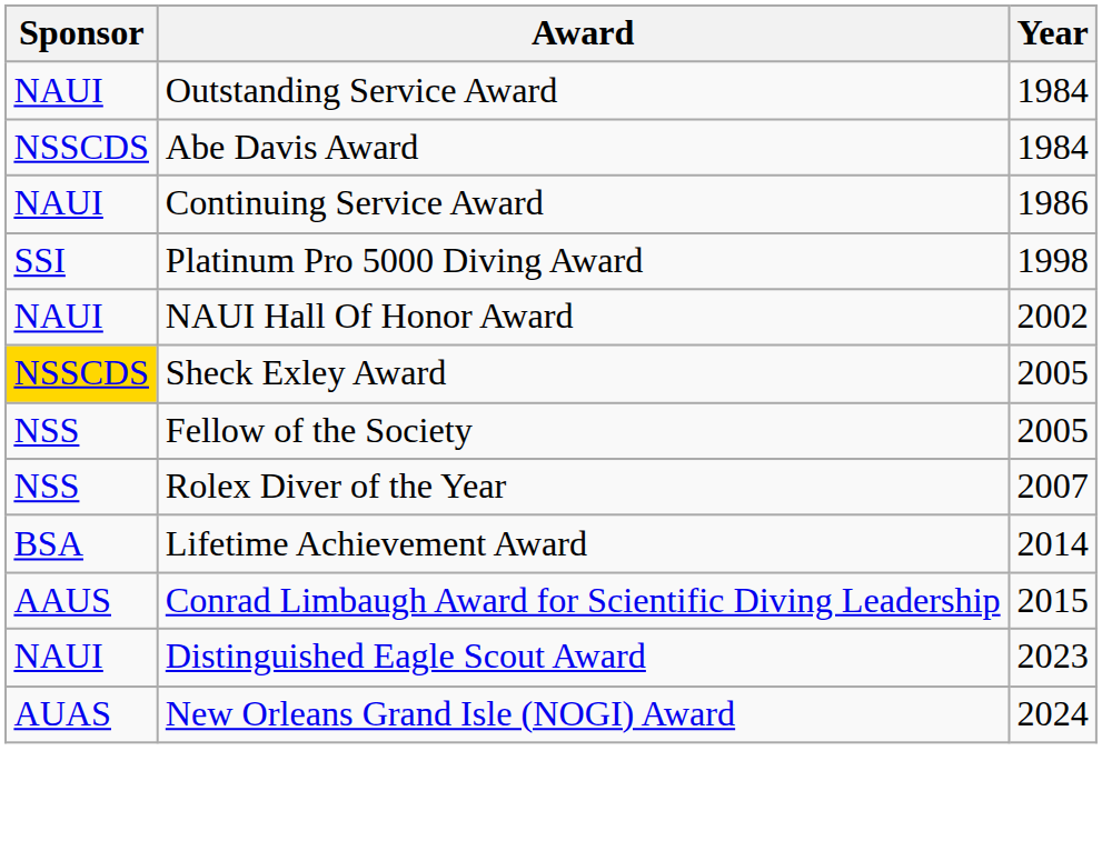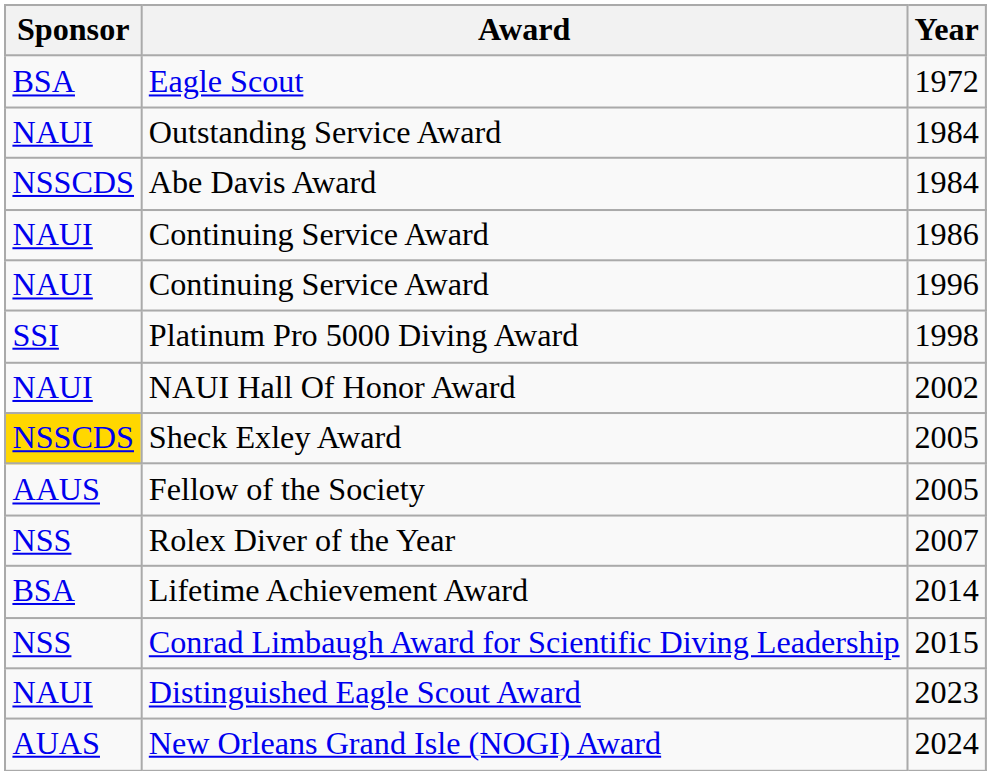+ row: BSA | Eagle Scout | 1972
+ row: NAUI | Continuing Service Award | 1996
Fellow of the Society | Sponsor: NSS -> AAUS
Conrad Limbaugh Award for Scientific Diving Leadership | Sponsor: AAUS -> NSS
